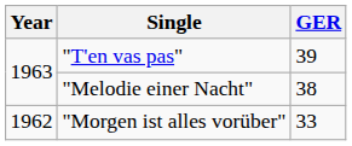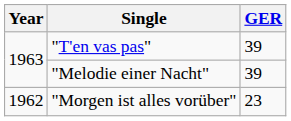"Melodie einer Nacht" | GER: 38 -> 39
"Morgen ist alles vorüber" | GER: 33 -> 23
